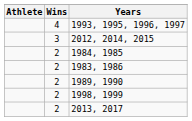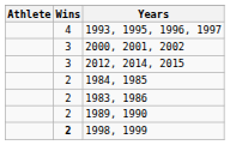+ row: 3 | 2000, 2001, 2002
1998, 1999 | Wins: normal -> bold
- row: 2 | 2013, 2017
